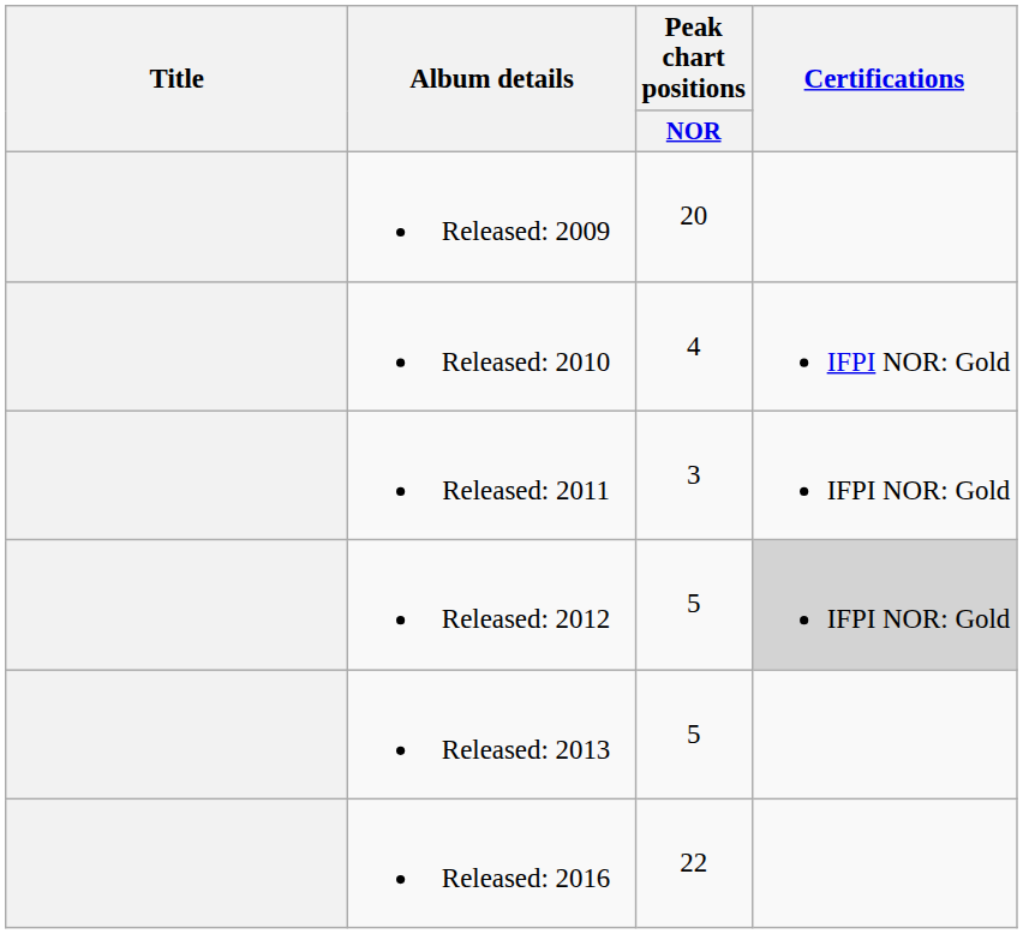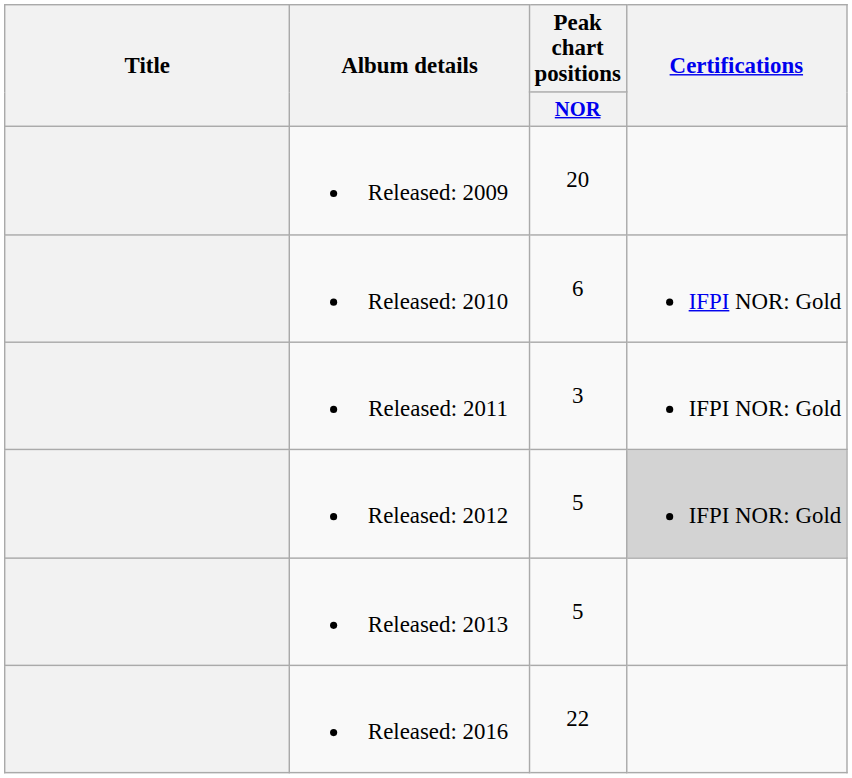Released: 2010 | Peak chart positions / NOR: 4 -> 6
